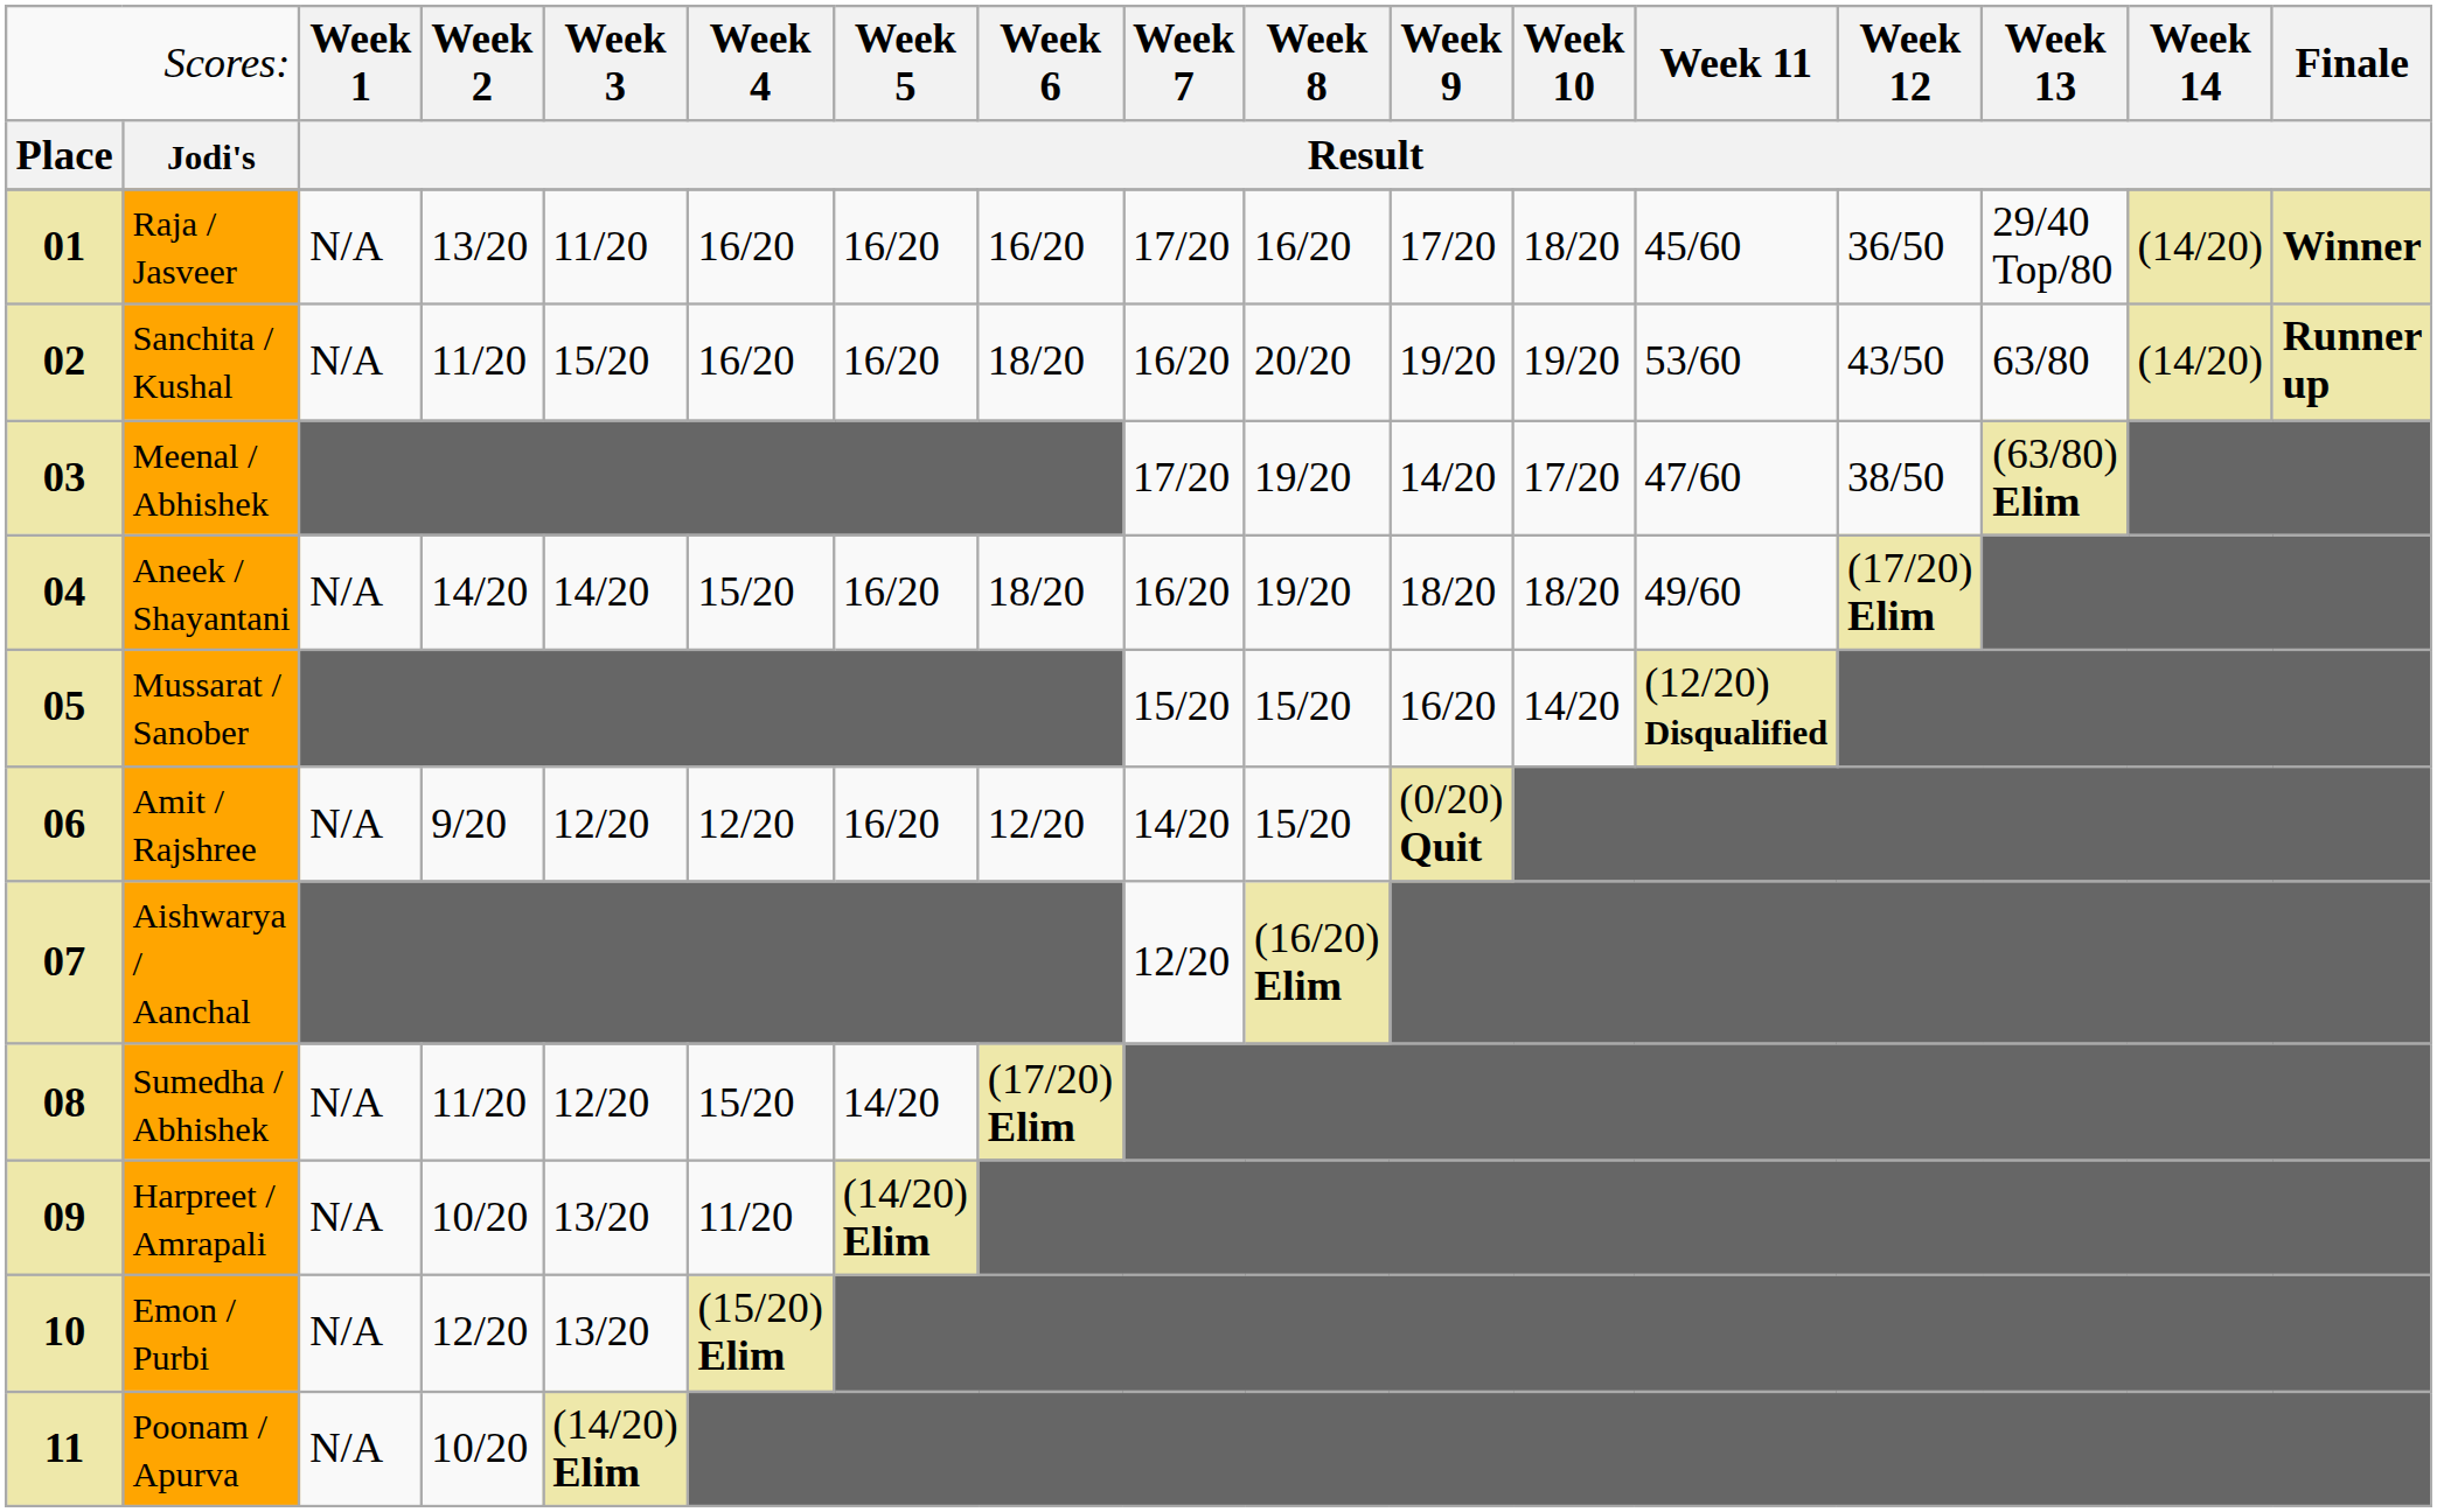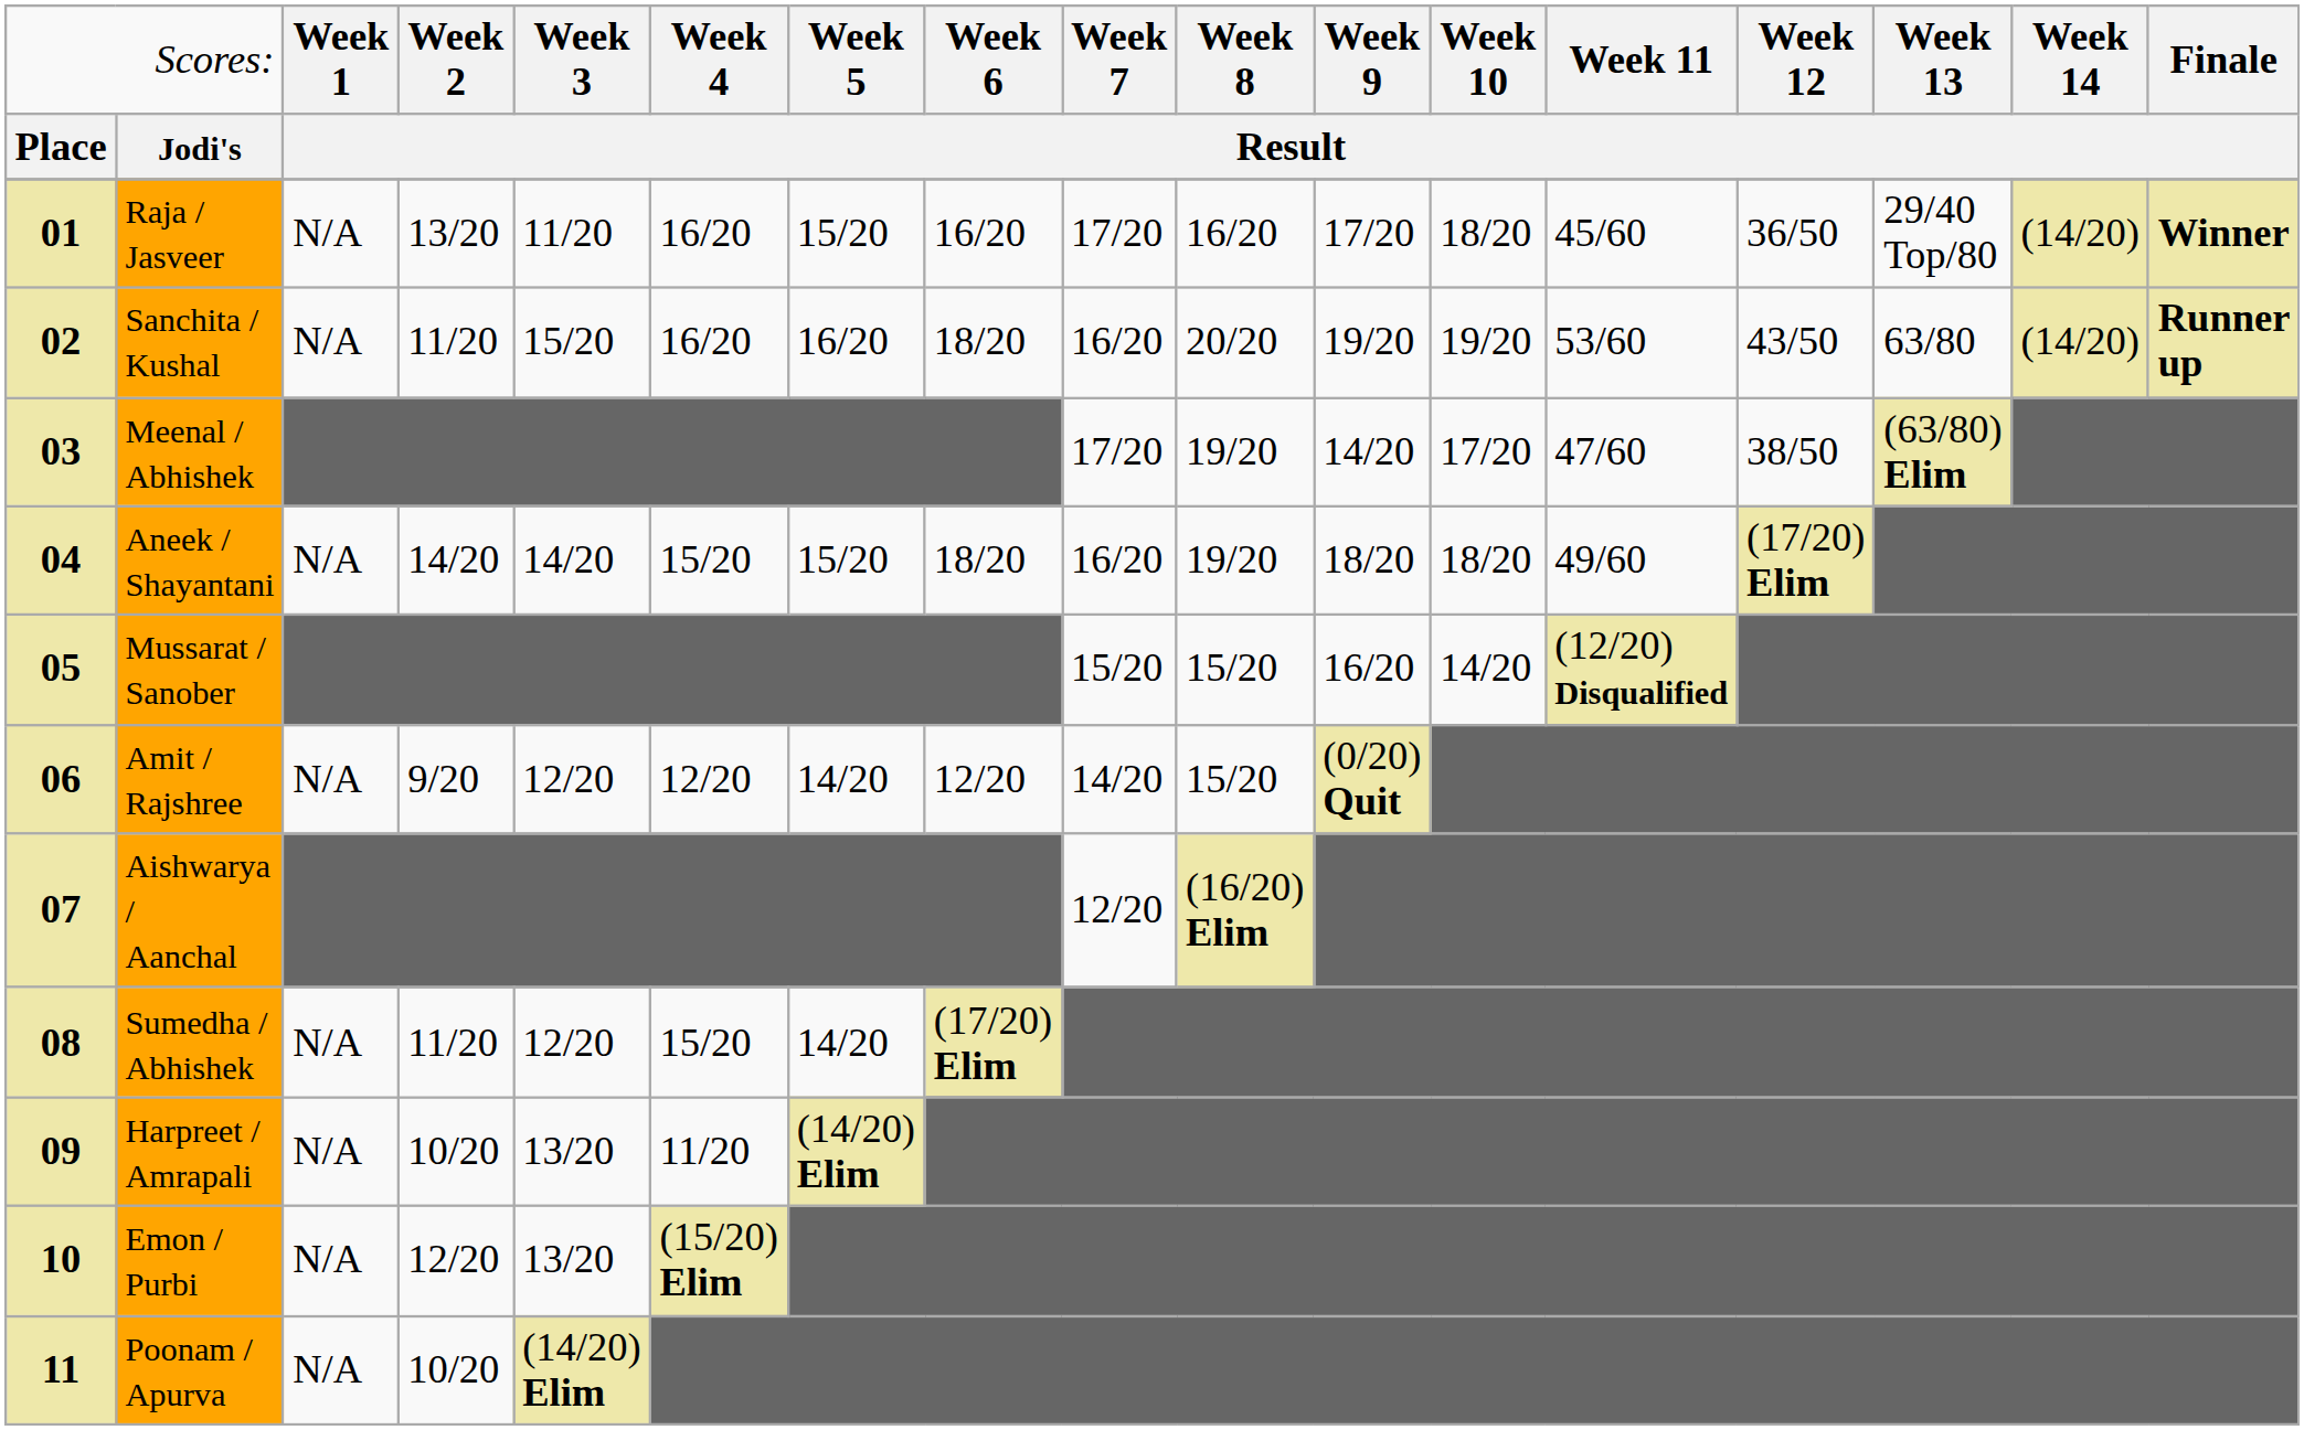Raja / Jasveer | column 7: 16/20 -> 15/20
Aneek / Shayantani | column 7: 16/20 -> 15/20
Amit / Rajshree | column 7: 16/20 -> 14/20
